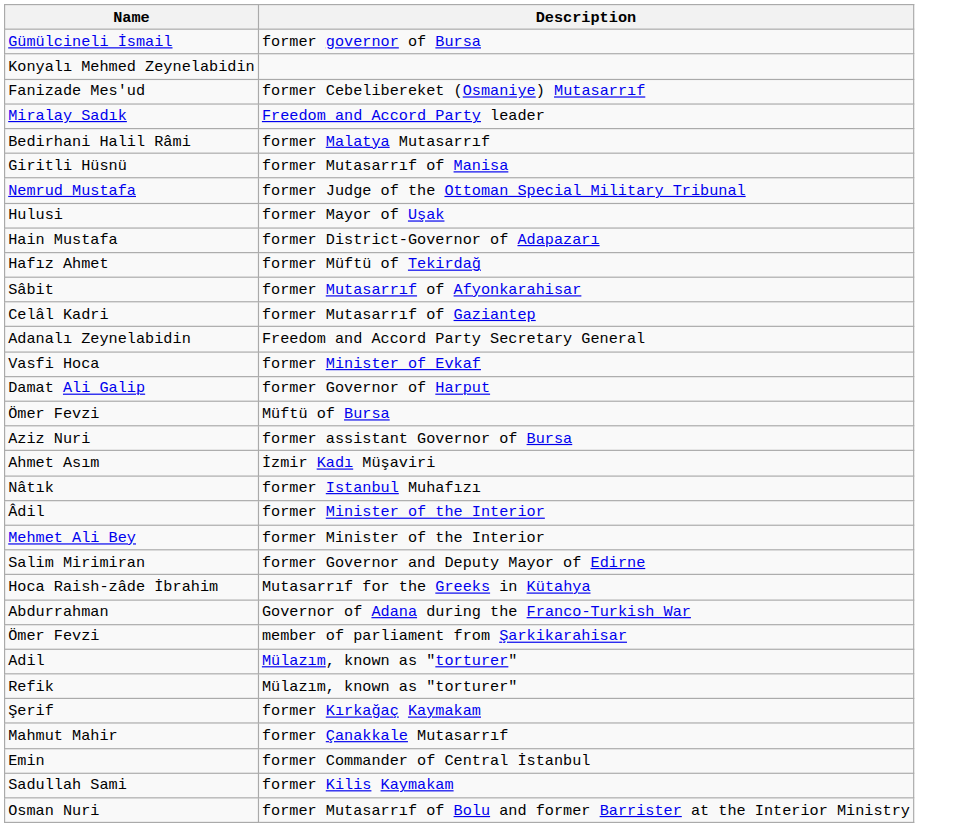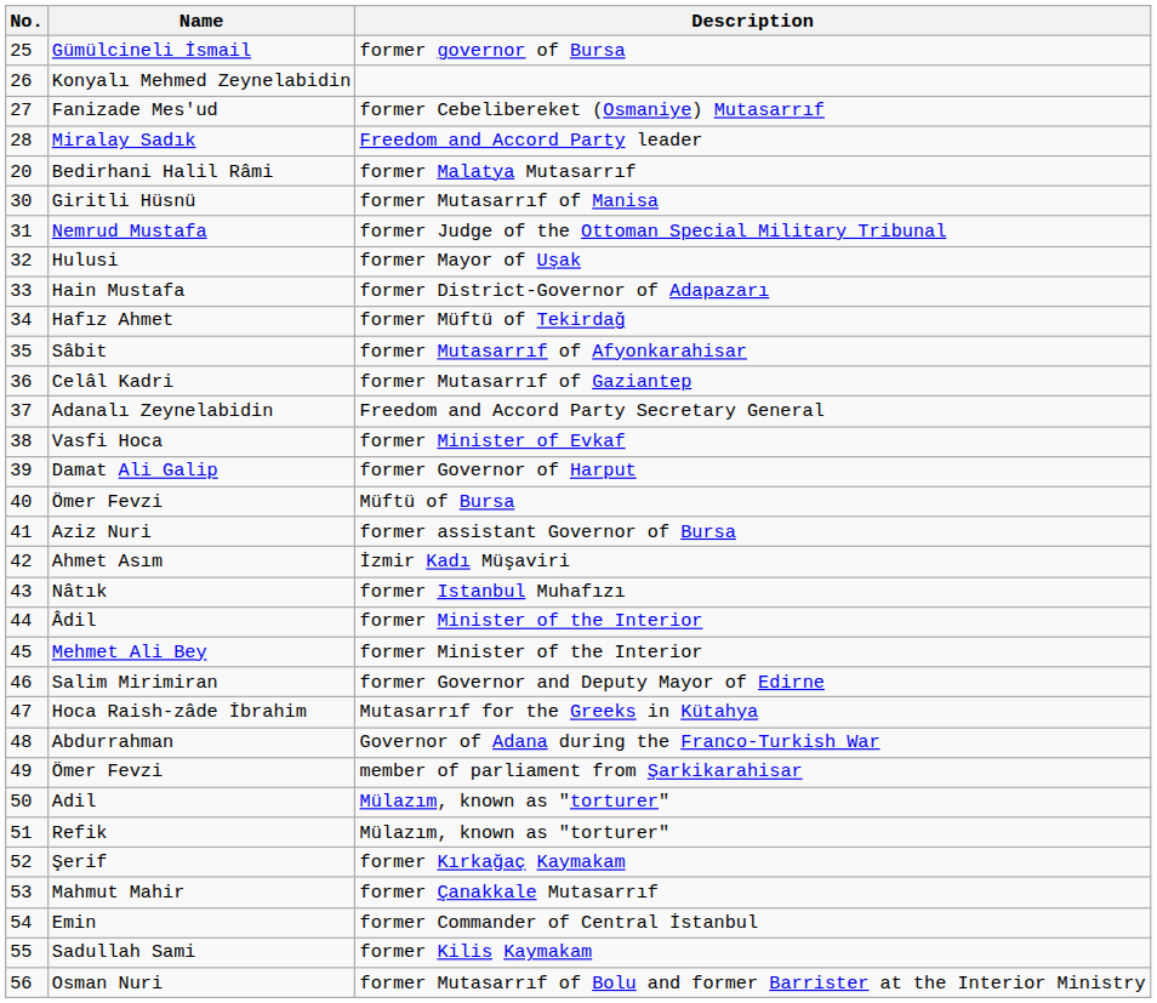+ column: No. | 25 | 26 | 27 | 28 | 20 | 30 | 31 | 32 | 33 | 34 | 35 | 36 | 37 | 38 | 39 | 40 | 41 | 42 | 43 | 44 | 45 | 46 | 47 | 48 | 49 | 50 | 51 | 52 | 53 | 54 | 55 | 56
